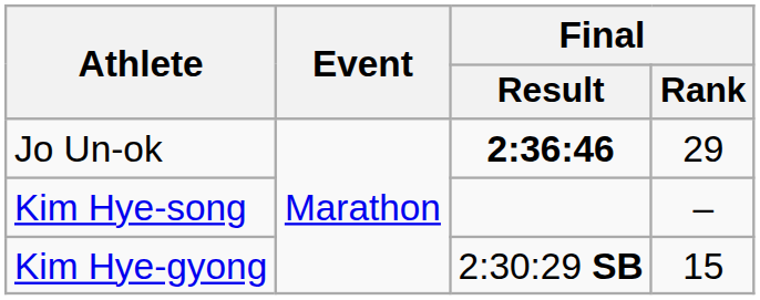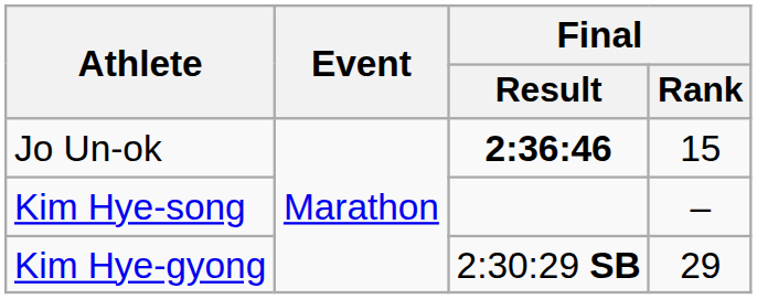Jo Un-ok | Final / Rank: 29 -> 15
Kim Hye-gyong | Final / Rank: 15 -> 29
